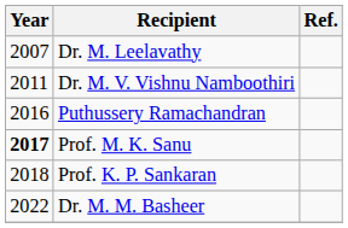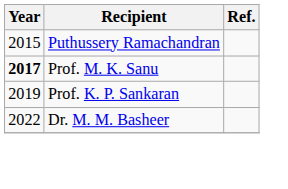- row: 2007 | Dr. M. Leelavathy
- row: 2011 | Dr. M. V. Vishnu Namboothiri
Puthussery Ramachandran | Year: 2016 -> 2015
Prof. K. P. Sankaran | Year: 2018 -> 2019
